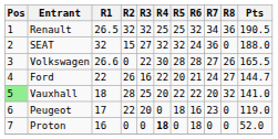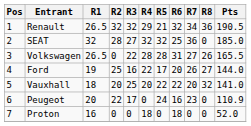Renault | R4: 25 -> 29
Renault | R5: 25 -> 21
SEAT | R2: 15 -> 28
SEAT | R6: 24 -> 25
SEAT | Pts: 188.0 -> 185.0
Volkswagen | R1: 26.6 -> 26.5
Volkswagen | R4: 30 -> 28
Volkswagen | R6: 28 -> 31
Ford | R1: 22 -> 19
Ford | R2: 26 -> 25
Ford | R5: 20 -> 17
Ford | R6: 21 -> 20
Ford | R7: 24 -> 26
Ford | Pts: 144.7 -> 144.0
Vauxhall | Pos: lightgreen background -> no background
Vauxhall | R2: 28 -> 20
Peugeot | R1: 17 -> 20
Peugeot | R3: 20 -> 17
Peugeot | R5: 18 -> 24
Peugeot | Pts: 119.0 -> 110.9
Proton | R4: bold -> normal
